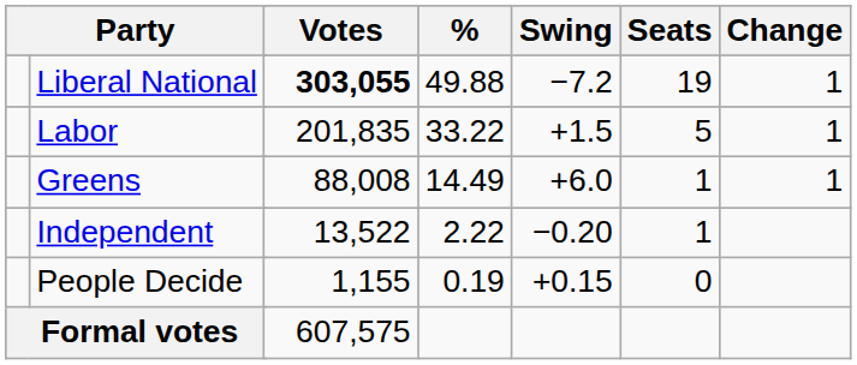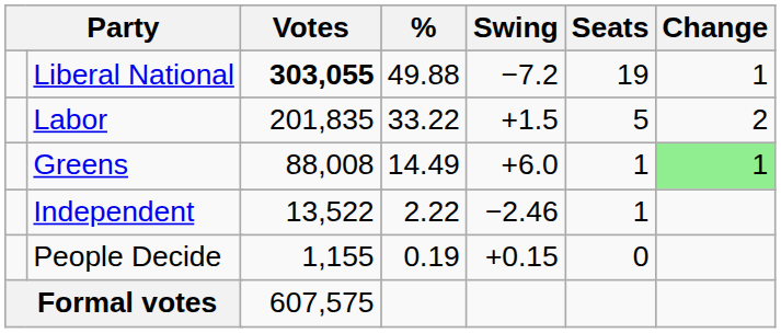Labor | Change: 1 -> 2
Greens | Change: no background -> lightgreen background
Independent | Swing: −0.20 -> −2.46
